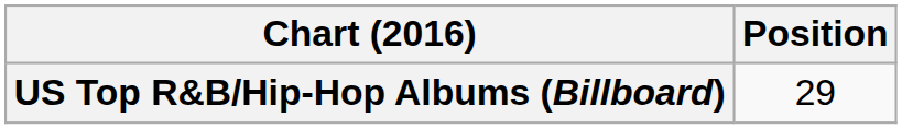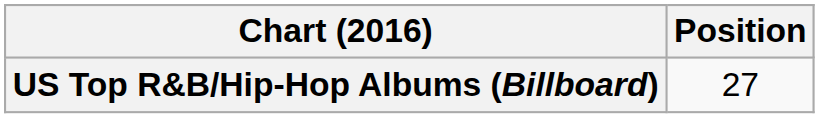US Top R&B/Hip-Hop Albums (Billboard) | Position: 29 -> 27
